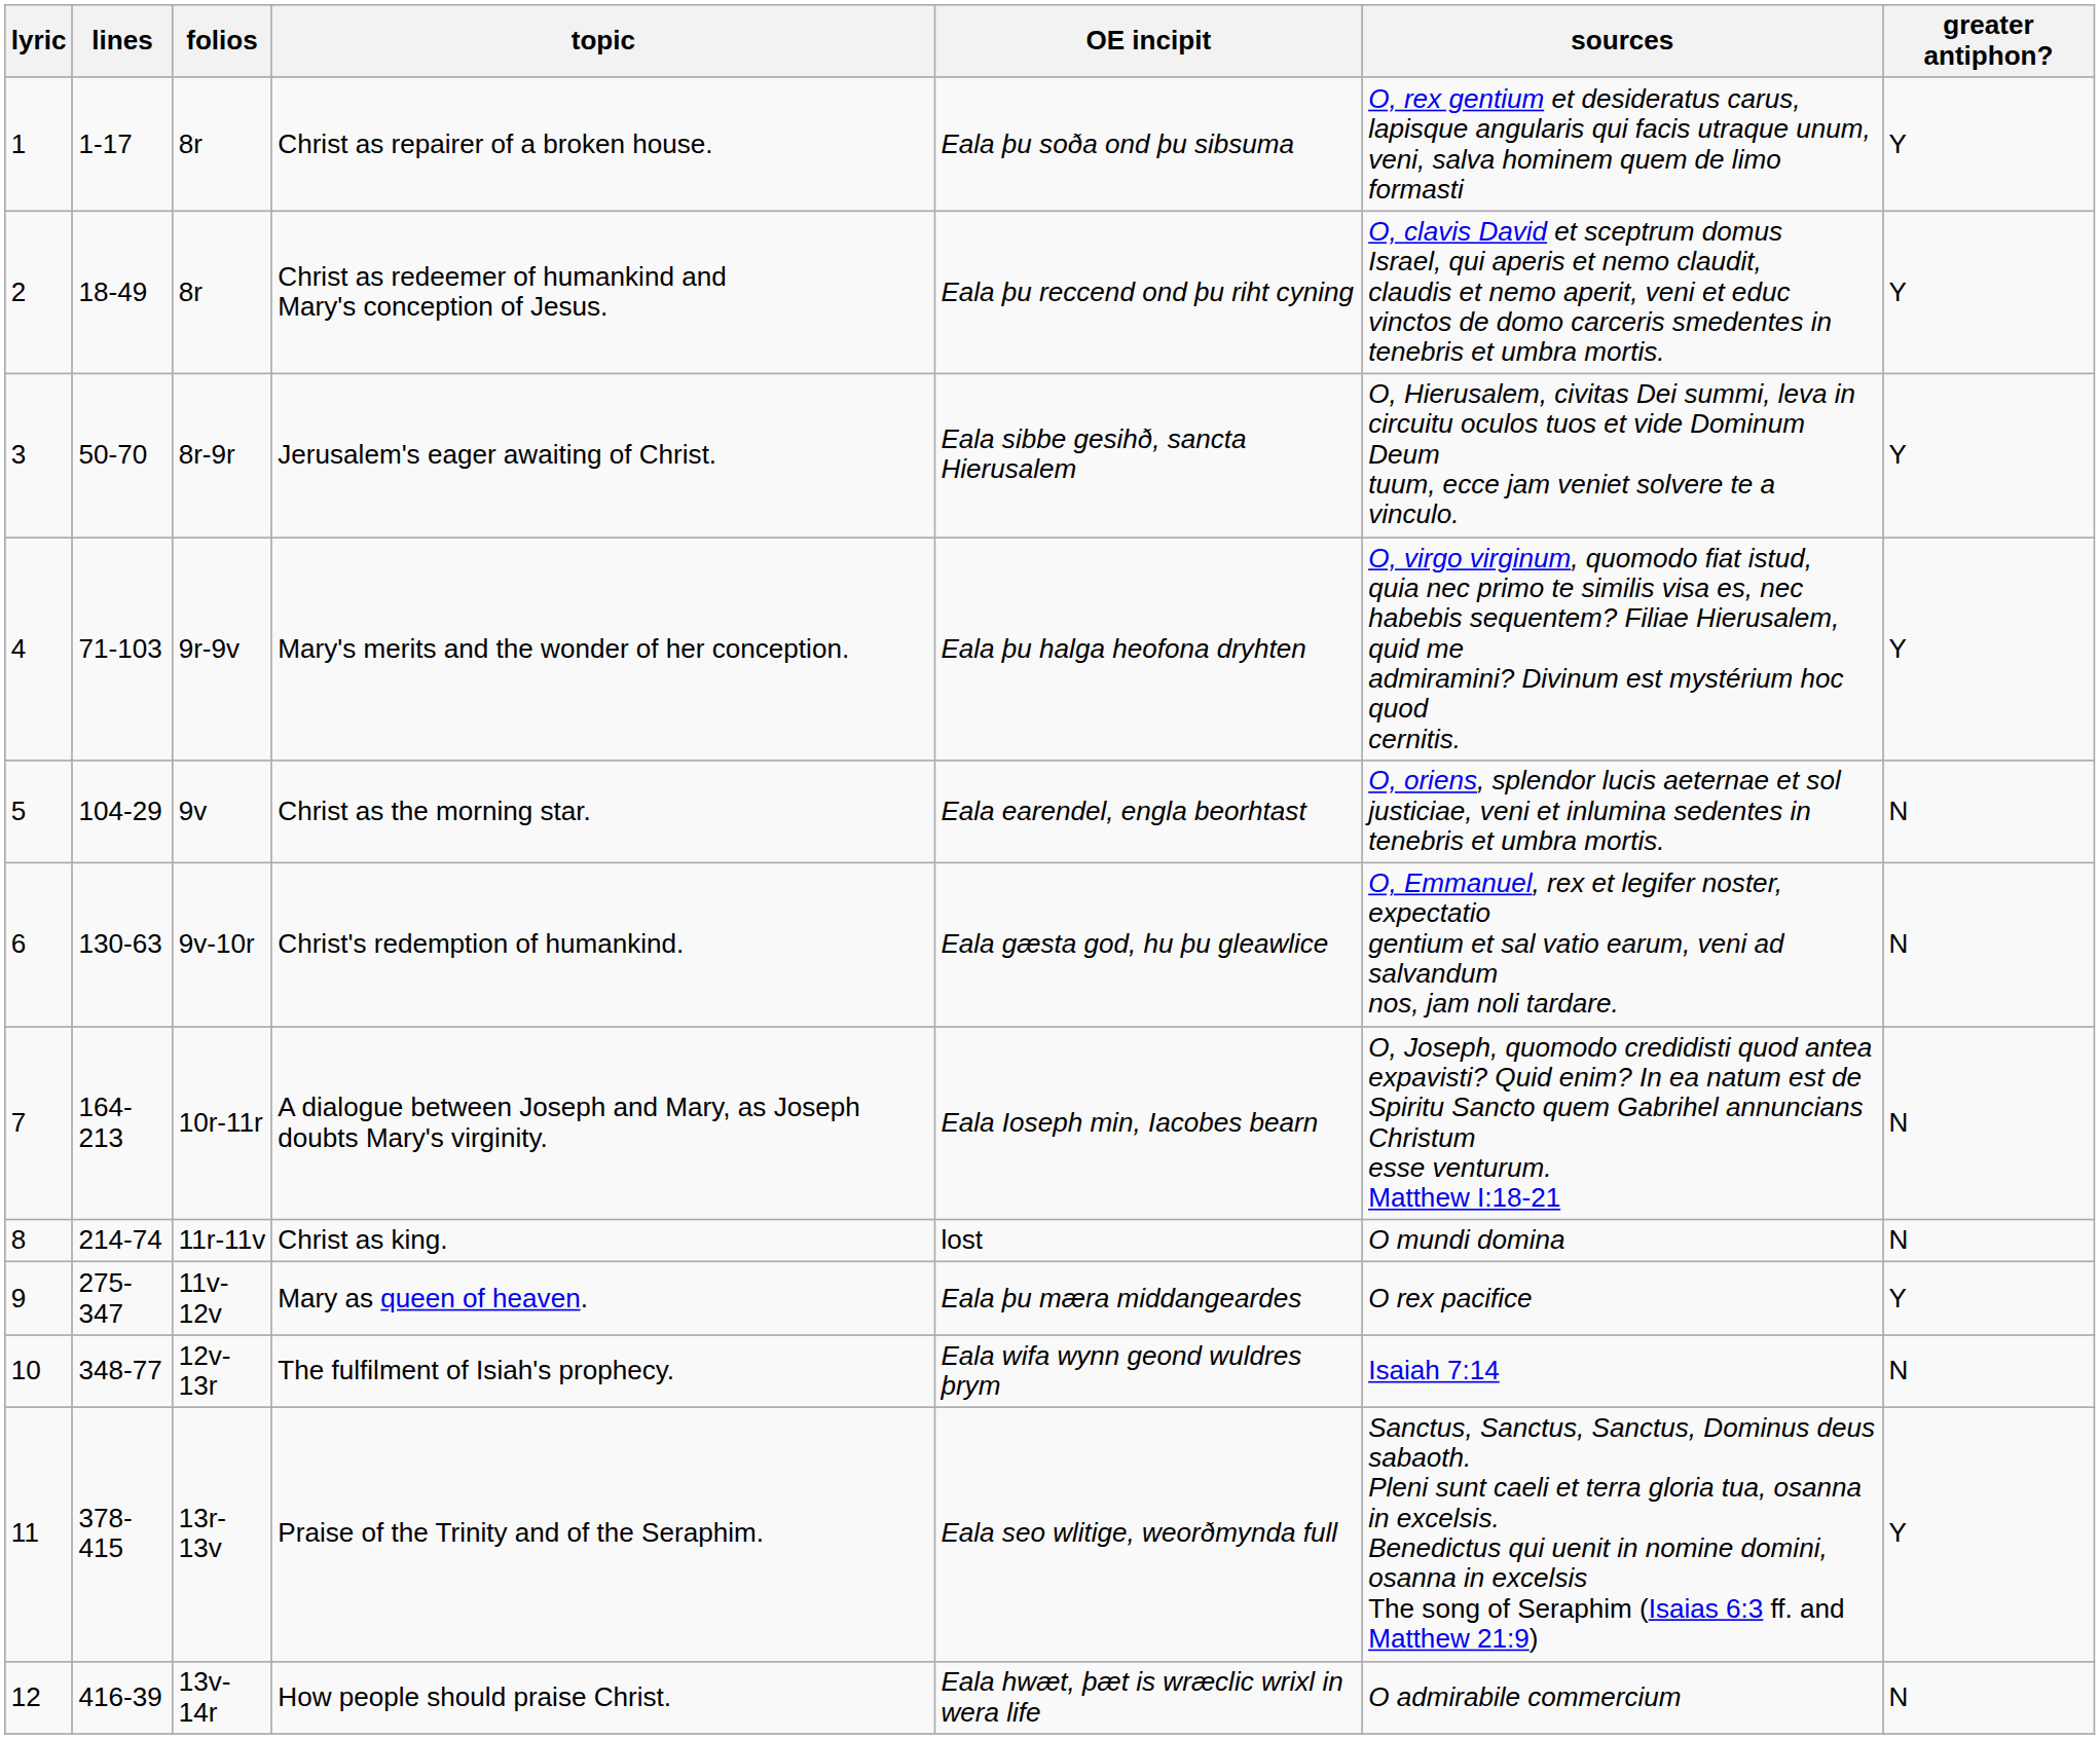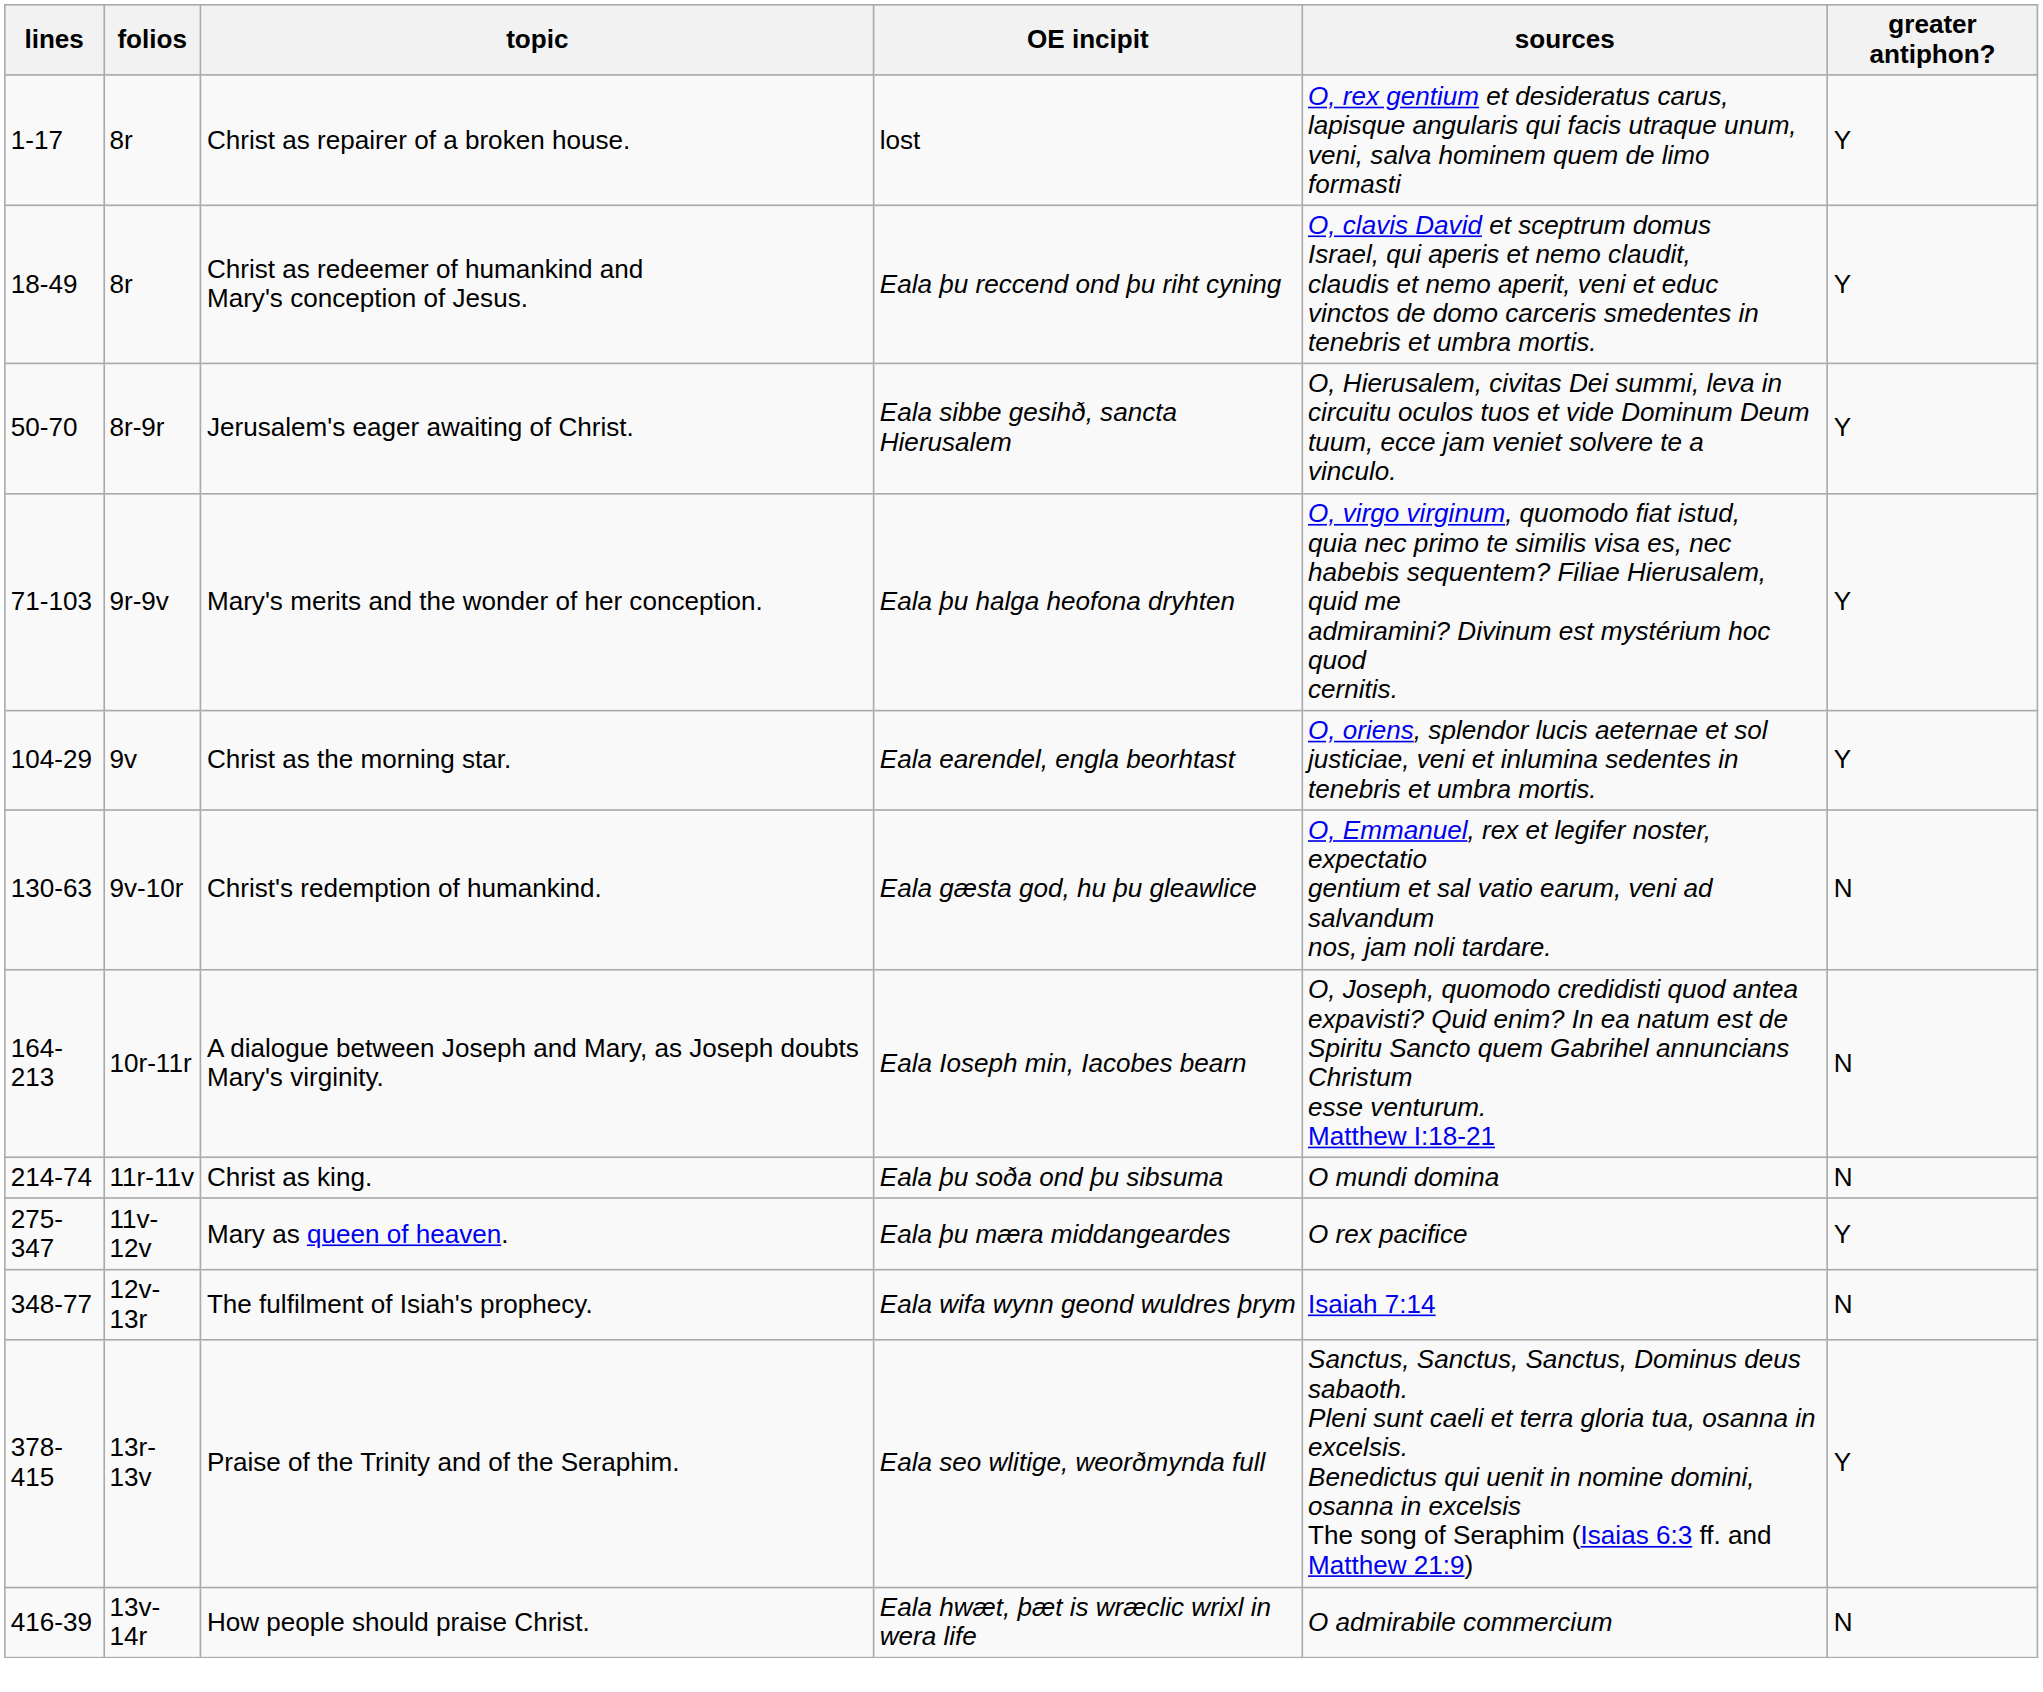- column: lyric | 1 | 2 | 3 | 4 | 5 | 6 | 7 | 8 | 9 | 10 | 11 | 12
Christ as repairer of a broken house. | OE incipit: Eala þu soða ond þu sibsuma -> lost
Christ as the morning star. | greater antiphon?: N -> Y
Christ as king. | OE incipit: lost -> Eala þu soða ond þu sibsuma
